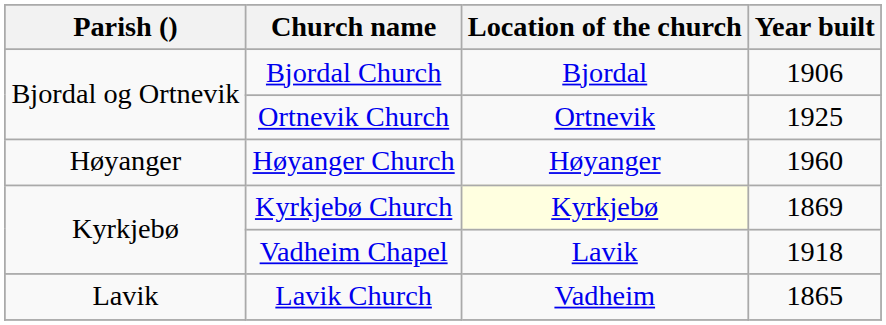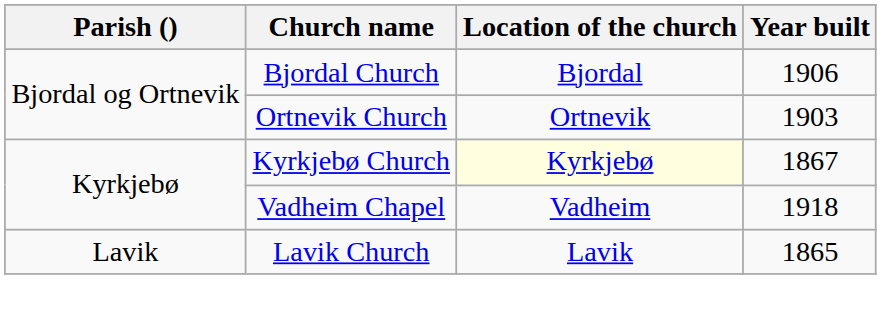Ortnevik Church | Year built: 1925 -> 1903
- row: Høyanger | Høyanger Church | Høyanger | 1960
Kyrkjebø Church | Year built: 1869 -> 1867
Vadheim Chapel | Location of the church: Lavik -> Vadheim
Lavik Church | Location of the church: Vadheim -> Lavik
